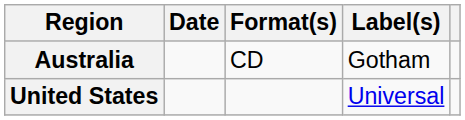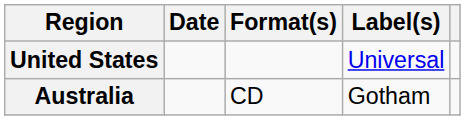rows swapped: Australia <-> United States
